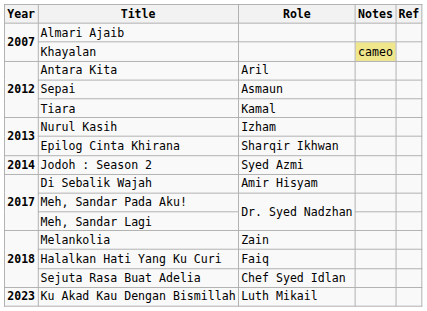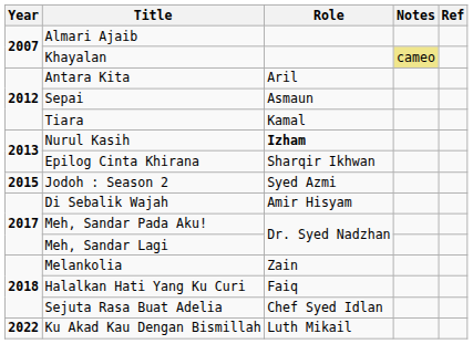Nurul Kasih | Role: normal -> bold
Jodoh : Season 2 | Year: 2014 -> 2015
Ku Akad Kau Dengan Bismillah | Year: 2023 -> 2022
